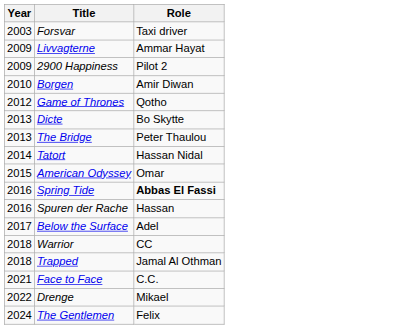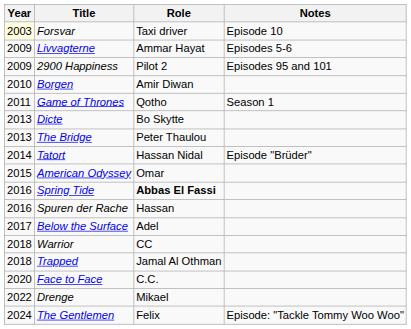+ column: Notes | Episode 10 | Episodes 5-6 | Episodes 95 and 101 | Season 1 | Episode "Brüder" | Episode: "Tackle Tommy Woo Woo"
Forsvar | Year: no background -> lightyellow background
Game of Thrones | Year: 2012 -> 2011
Face to Face | Year: 2021 -> 2020
